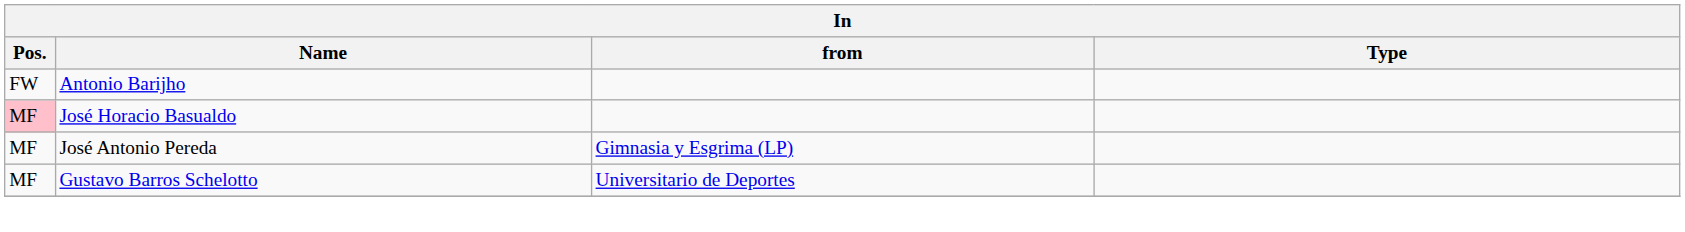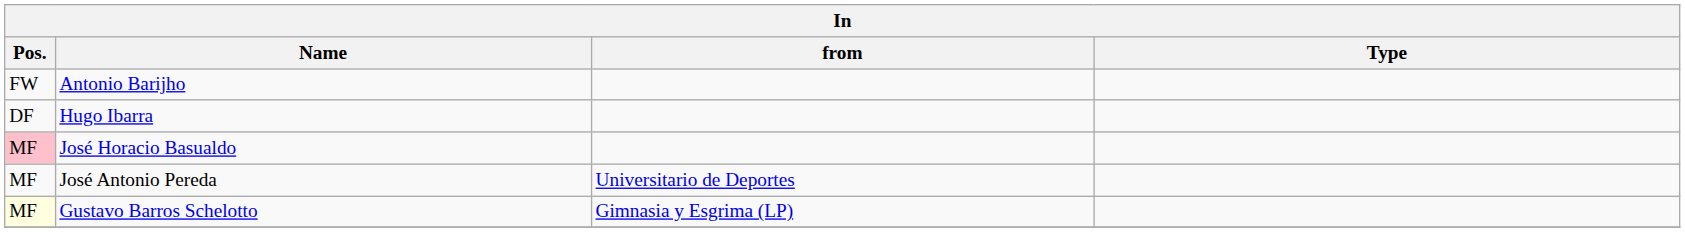+ row: DF | Hugo Ibarra
José Antonio Pereda | from: Gimnasia y Esgrima (LP) -> Universitario de Deportes
Gustavo Barros Schelotto | Pos.: no background -> lightyellow background
Gustavo Barros Schelotto | from: Universitario de Deportes -> Gimnasia y Esgrima (LP)
